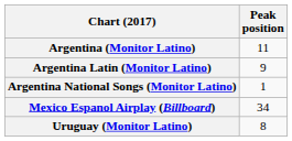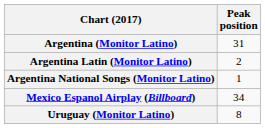Argentina (Monitor Latino) | Peak position: 11 -> 31
Argentina Latin (Monitor Latino) | Peak position: 9 -> 2
